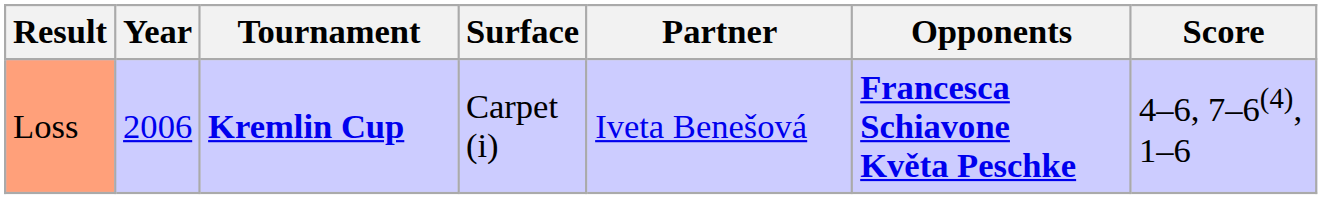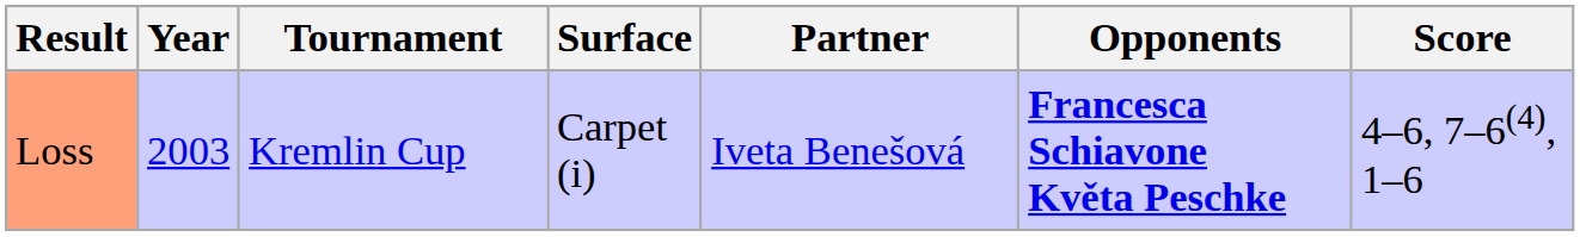Loss | Year: 2006 -> 2003
Loss | Tournament: bold -> normal
